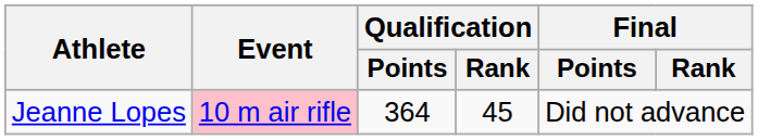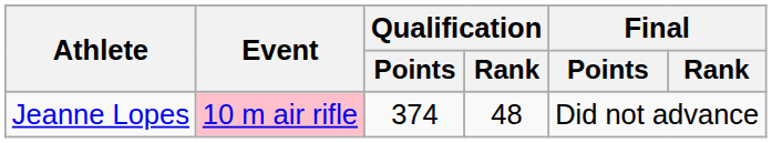Jeanne Lopes | Qualification / Points: 364 -> 374
Jeanne Lopes | Qualification / Rank: 45 -> 48
